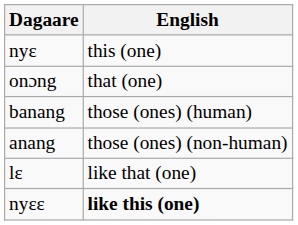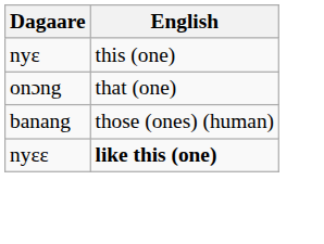- row: anang | those (ones) (non-human)
- row: lɛ | like that (one)
